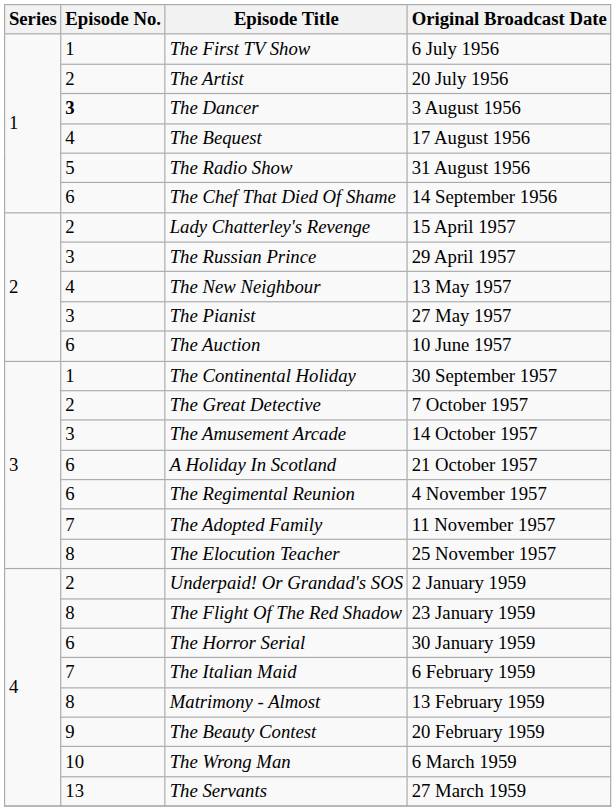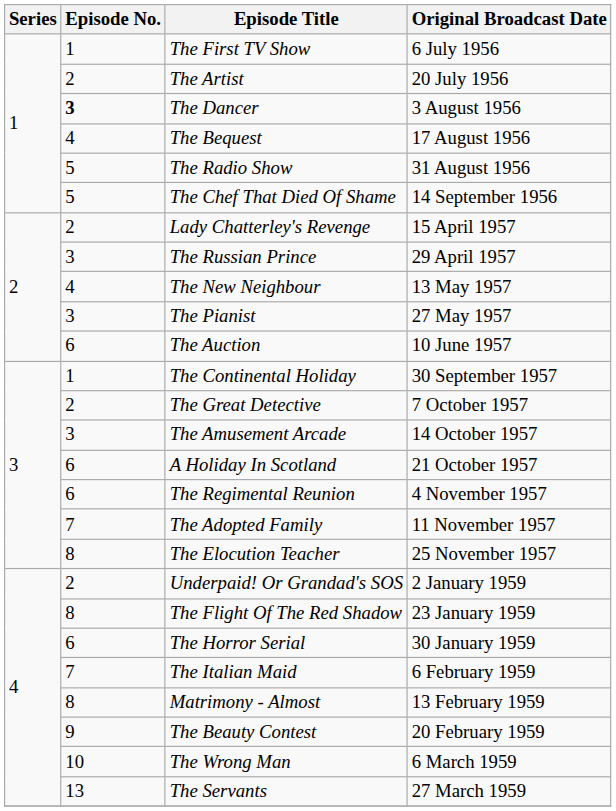The Chef That Died Of Shame | Episode No.: 6 -> 5
